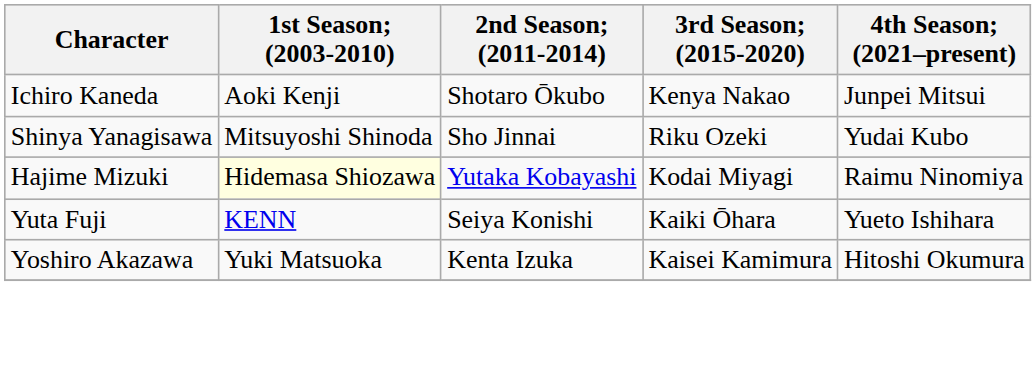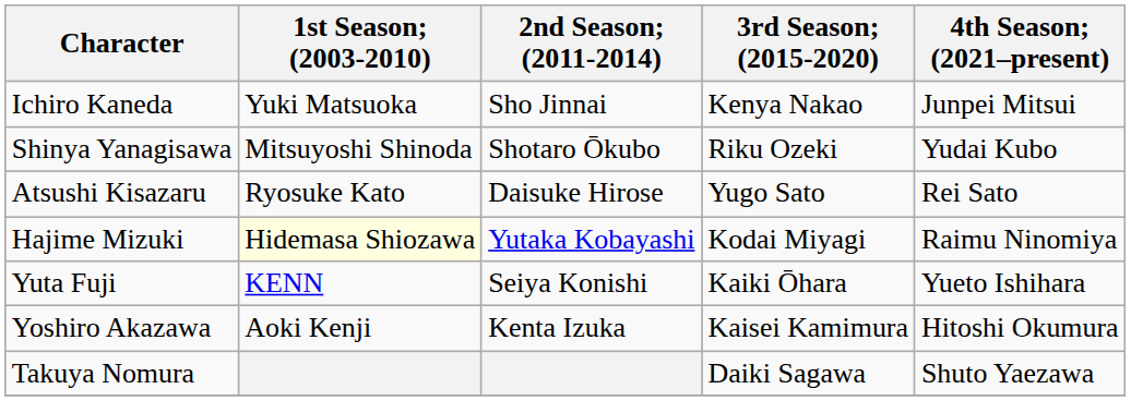Ichiro Kaneda | 1st Season; (2003-2010): Aoki Kenji -> Yuki Matsuoka
Ichiro Kaneda | 2nd Season; (2011-2014): Shotaro Ōkubo -> Sho Jinnai
Shinya Yanagisawa | 2nd Season; (2011-2014): Sho Jinnai -> Shotaro Ōkubo
+ row: Atsushi Kisazaru | Ryosuke Kato | Daisuke Hirose | Yugo Sato | Rei Sato
Yoshiro Akazawa | 1st Season; (2003-2010): Yuki Matsuoka -> Aoki Kenji
+ row: Takuya Nomura | Daiki Sagawa | Shuto Yaezawa
